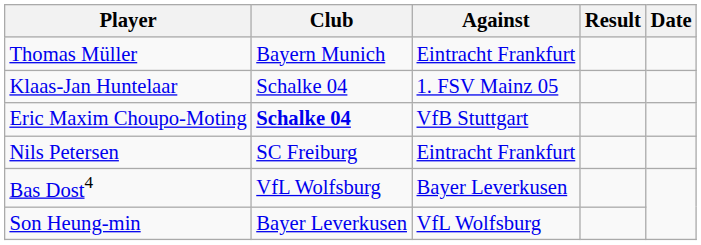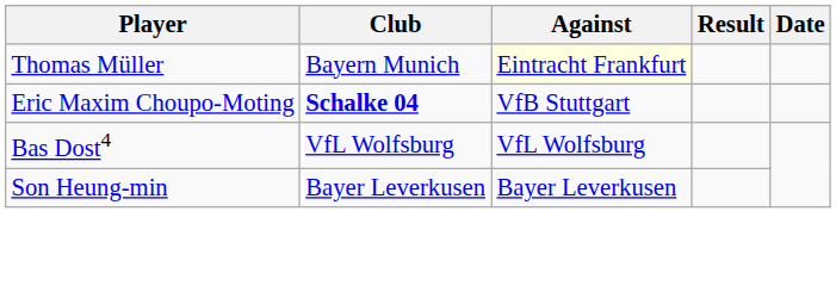Thomas Müller | Against: no background -> lightyellow background
- row: Klaas-Jan Huntelaar | Schalke 04 | 1. FSV Mainz 05
- row: Nils Petersen | SC Freiburg | Eintracht Frankfurt
Bas Dost4 | Against: Bayer Leverkusen -> VfL Wolfsburg
Son Heung-min | Against: VfL Wolfsburg -> Bayer Leverkusen
